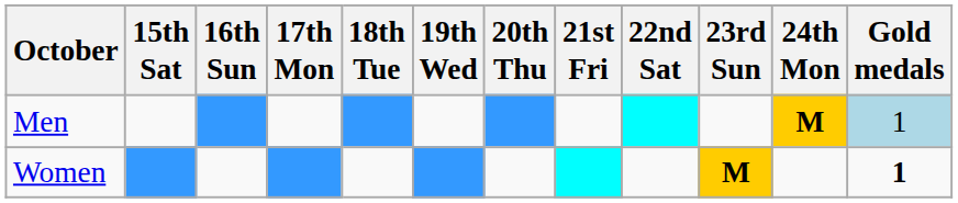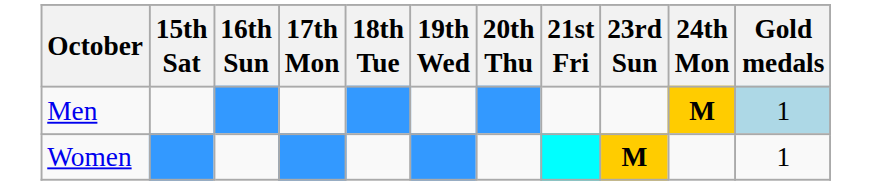- column: 22nd Sat
Women | Gold medals: bold -> normal
